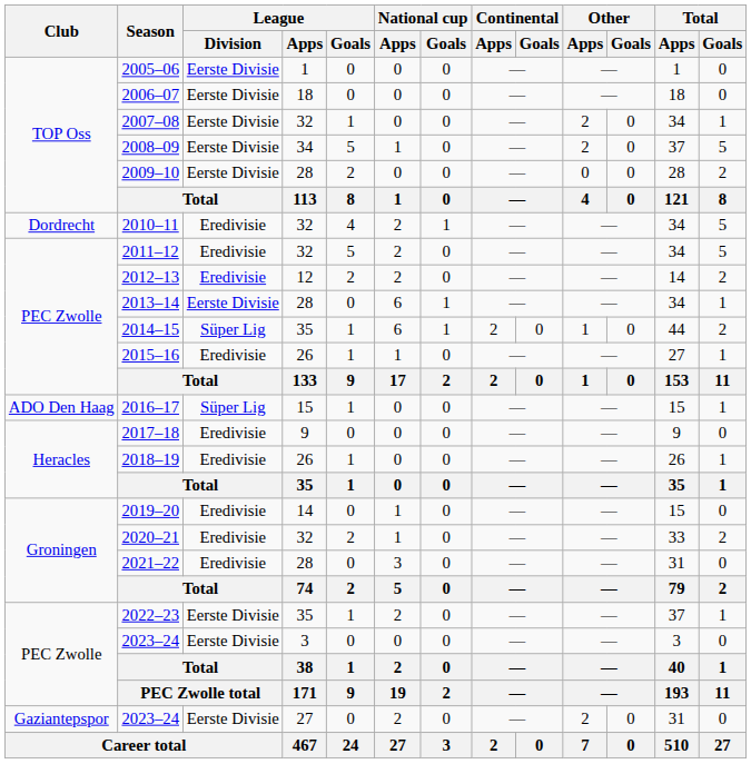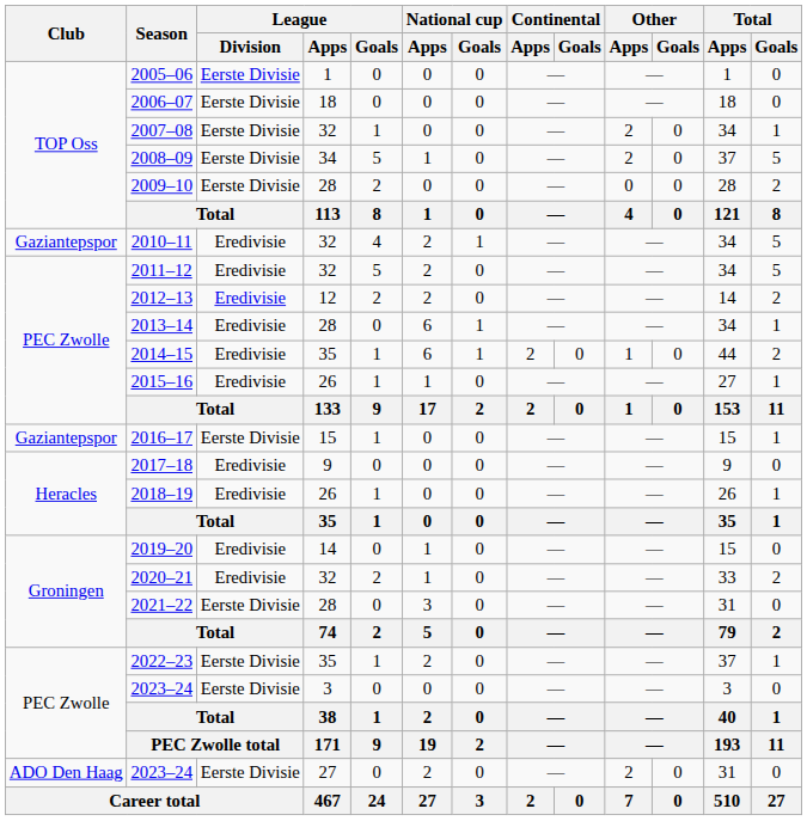2010–11 | Club: Dordrecht -> Gaziantepspor
2013–14 | League / Division: Eerste Divisie -> Eredivisie
2014–15 | League / Division: Süper Lig -> Eredivisie
2016–17 | Club: ADO Den Haag -> Gaziantepspor
2016–17 | League / Division: Süper Lig -> Eerste Divisie
2021–22 | League / Division: Eredivisie -> Eerste Divisie
2023–24 / 27 | Club: Gaziantepspor -> ADO Den Haag
